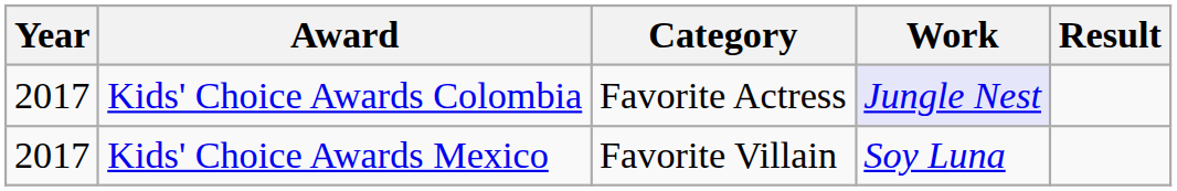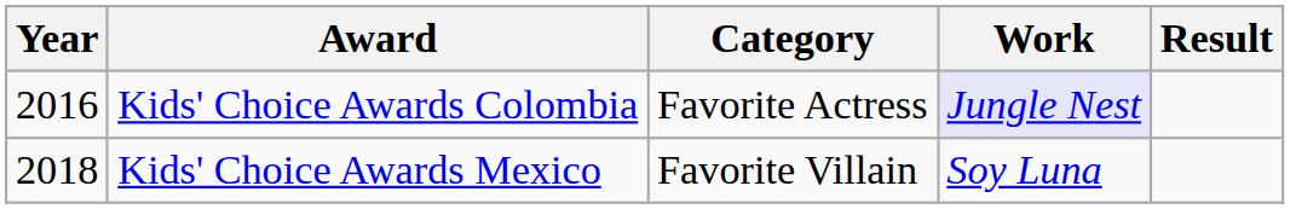Kids' Choice Awards Colombia | Year: 2017 -> 2016
Kids' Choice Awards Mexico | Year: 2017 -> 2018
